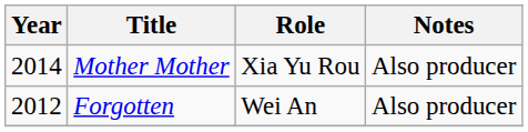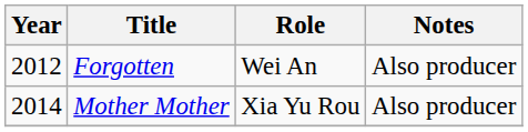rows swapped: Forgotten <-> Mother Mother
